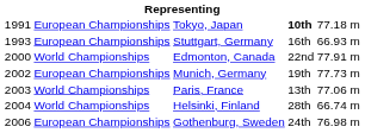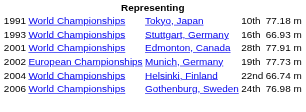Tokyo, Japan | column 2: European Championships -> World Championships
Tokyo, Japan | column 4: bold -> normal
Stuttgart, Germany | column 2: European Championships -> World Championships
Edmonton, Canada | column 1: 2000 -> 2001
Edmonton, Canada | column 4: 22nd -> 28th
- row: 2003 | World Championships | Paris, France | 13th | 77.06 m
Helsinki, Finland | column 4: 28th -> 22nd
Gothenburg, Sweden | column 2: European Championships -> World Championships
